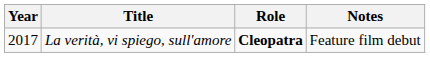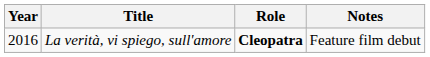La verità, vi spiego, sull'amore | Year: 2017 -> 2016
